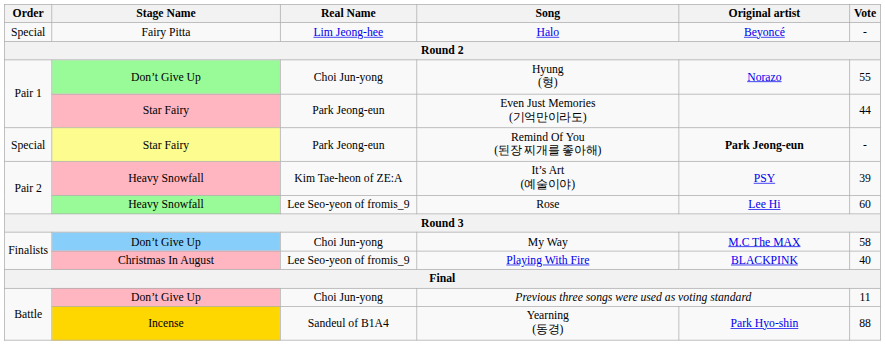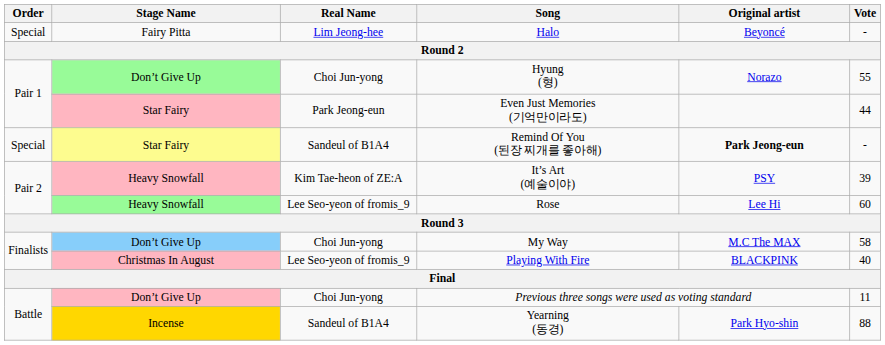Remind Of You (된장 찌개를 좋아해) | Real Name: Park Jeong-eun -> Sandeul of B1A4
